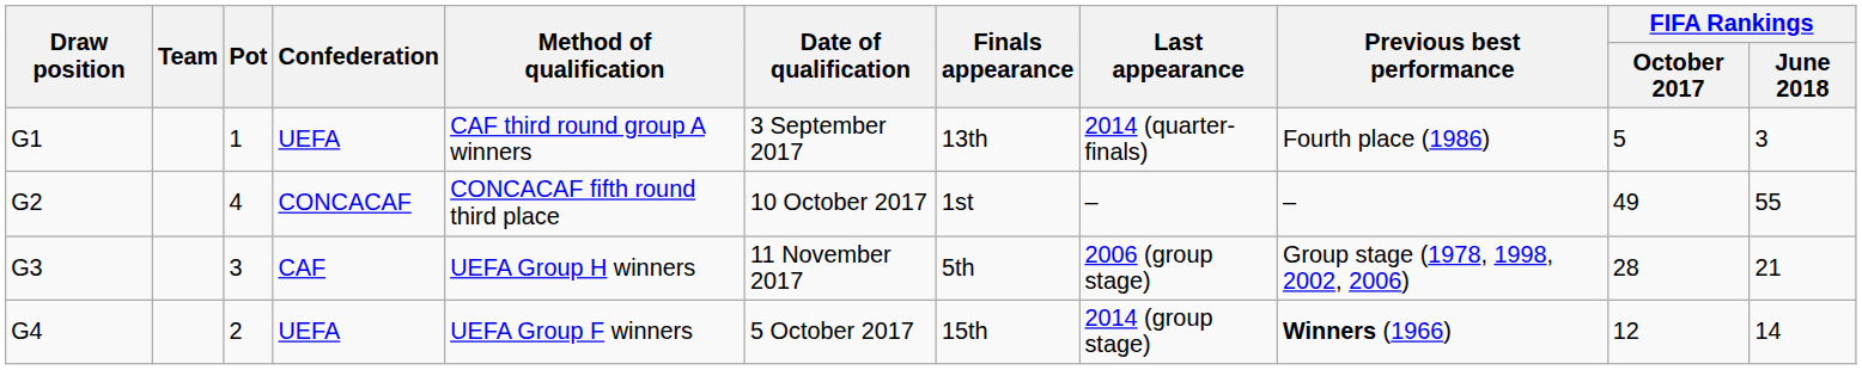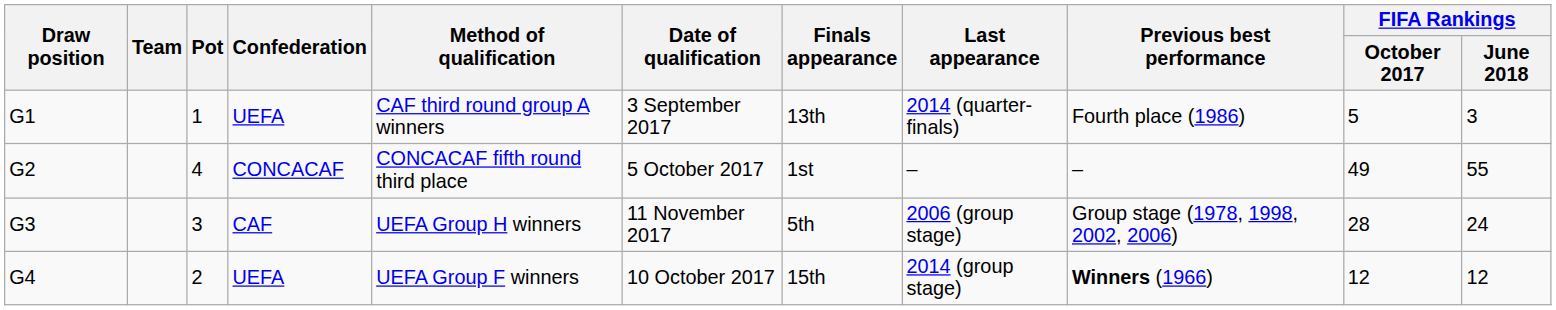G2 | Date of qualification: 10 October 2017 -> 5 October 2017
G3 | FIFA Rankings / June 2018: 21 -> 24
G4 | Date of qualification: 5 October 2017 -> 10 October 2017
G4 | FIFA Rankings / June 2018: 14 -> 12
